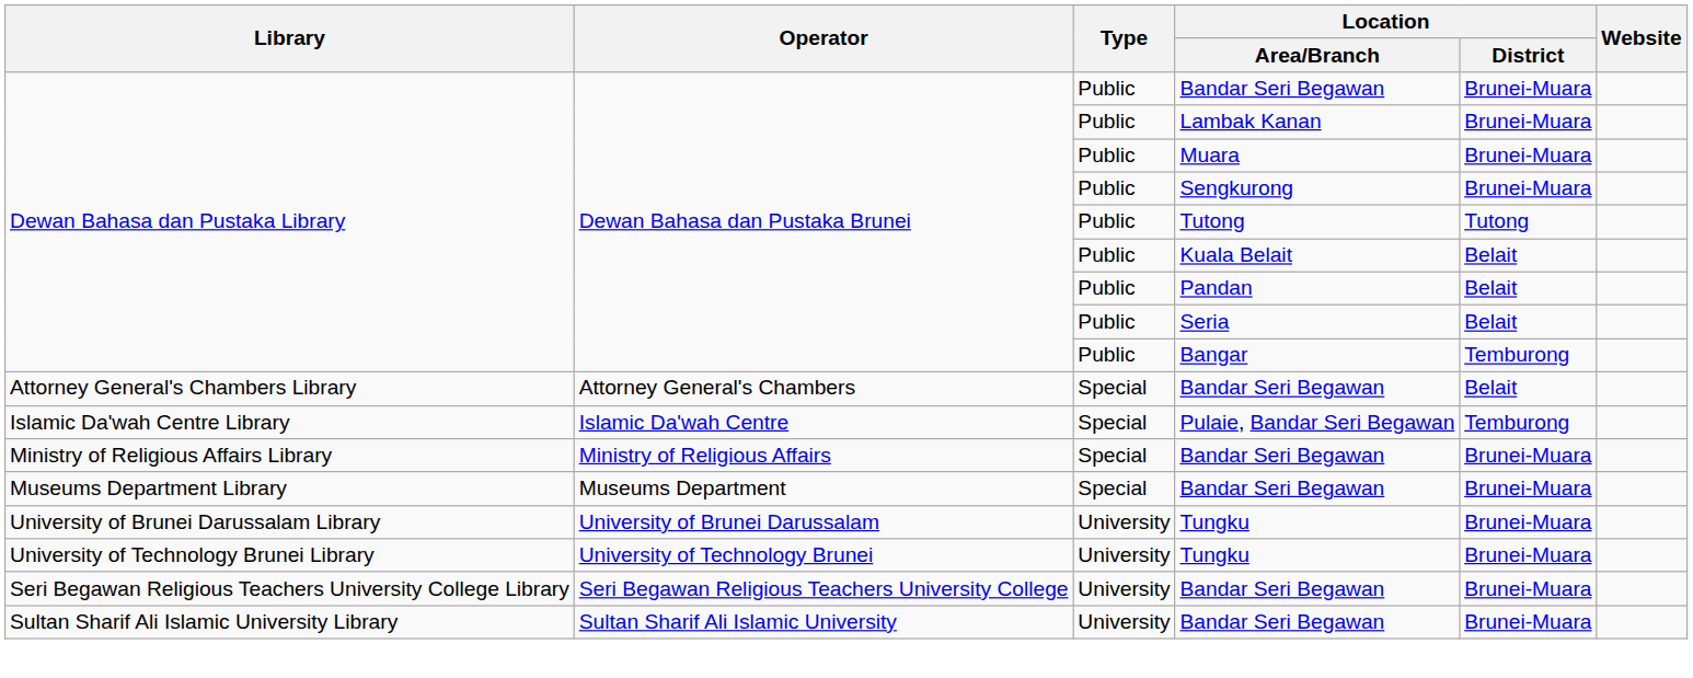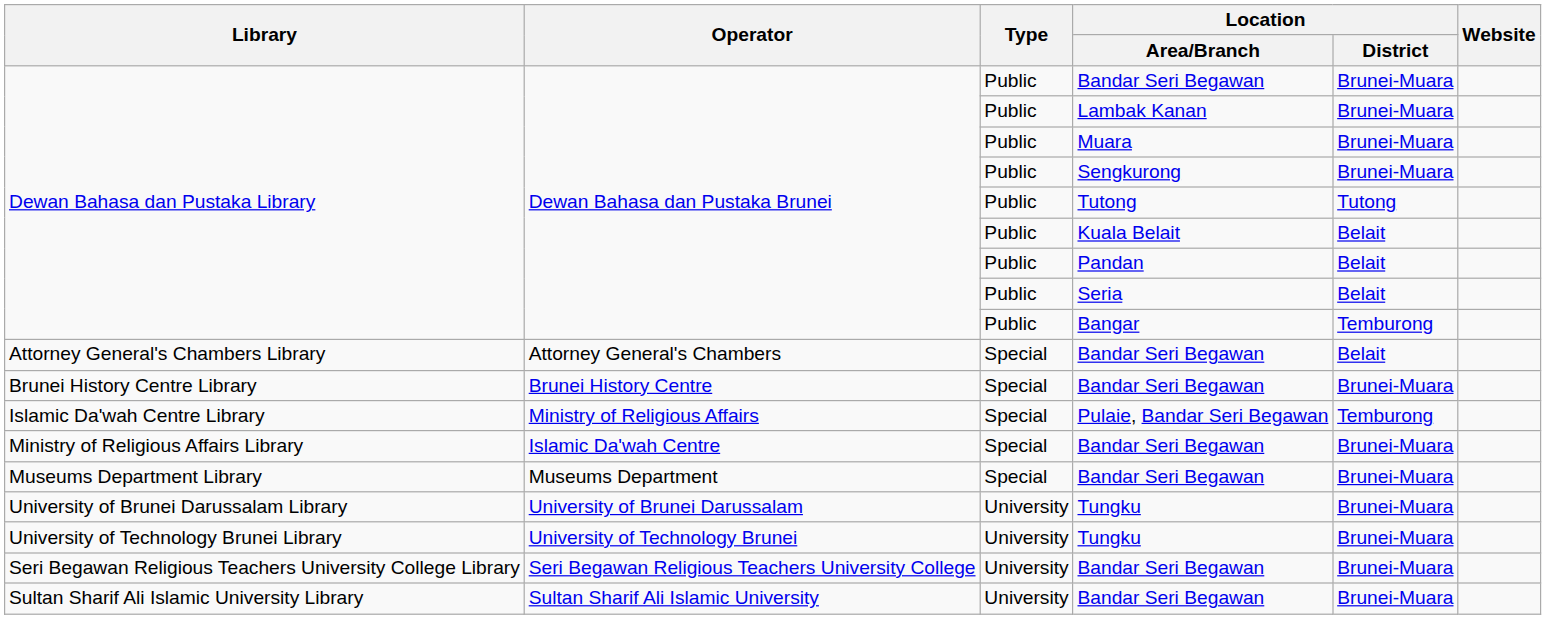+ row: Brunei History Centre Library | Brunei History Centre | Special | Bandar Seri Begawan | Brunei-Muara
Pulaie, Bandar Seri Begawan | Operator: Islamic Da'wah Centre -> Ministry of Religious Affairs
Ministry of Religious Affairs Library / Bandar Seri Begawan | Operator: Ministry of Religious Affairs -> Islamic Da'wah Centre
